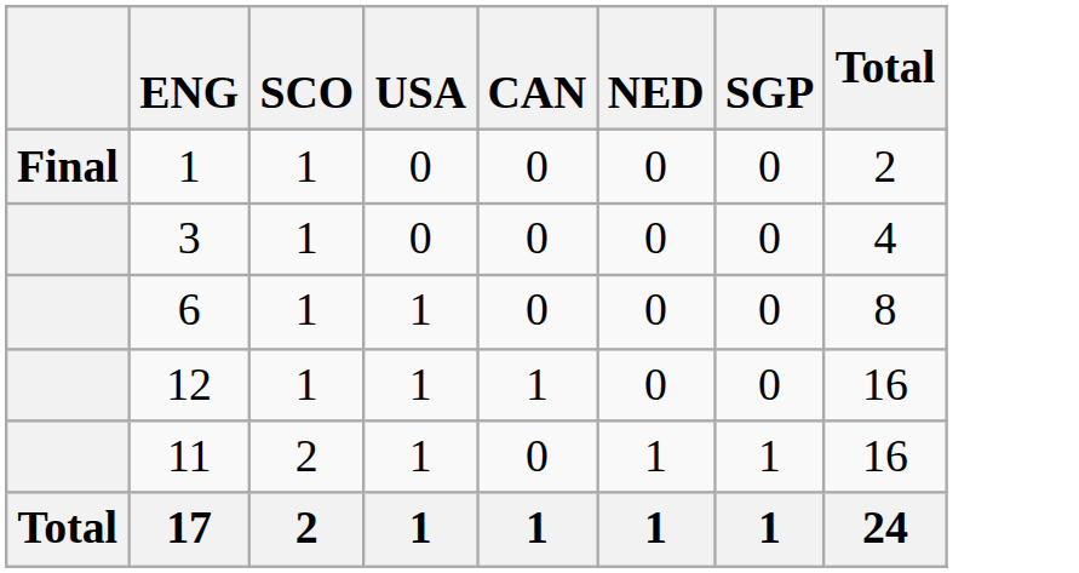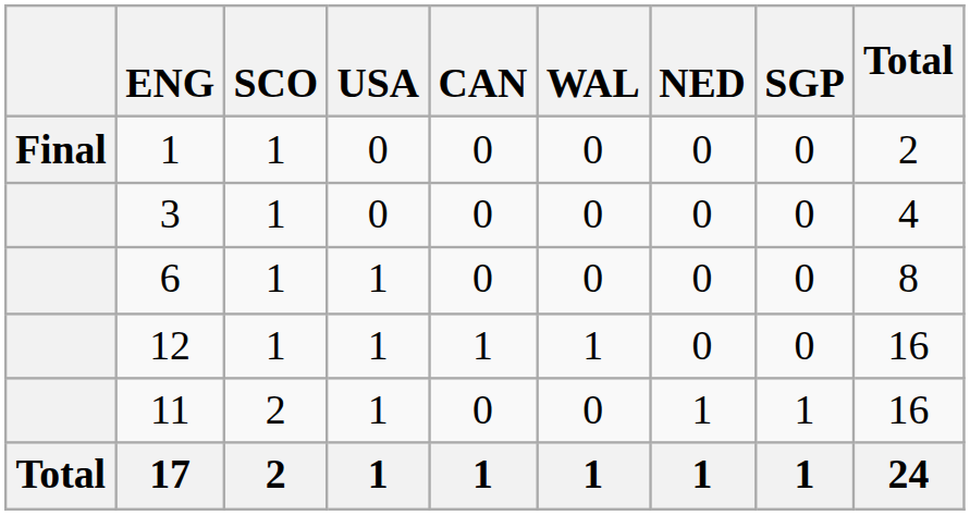+ column: WAL | 0 | 0 | 0 | 1 | 0 | 1
